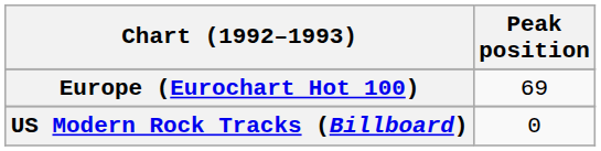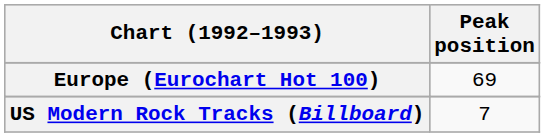US Modern Rock Tracks (Billboard) | Peak position: 0 -> 7
